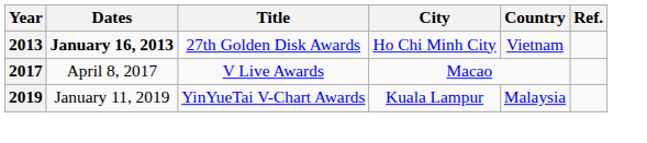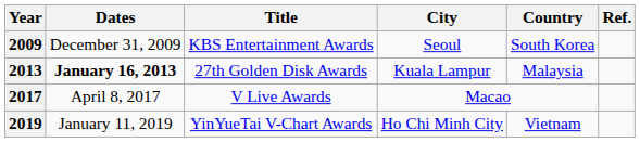+ row: 2009 | December 31, 2009 | KBS Entertainment Awards | Seoul | South Korea
2013 | City: Ho Chi Minh City -> Kuala Lampur
2013 | Country: Vietnam -> Malaysia
2019 | City: Kuala Lampur -> Ho Chi Minh City
2019 | Country: Malaysia -> Vietnam
